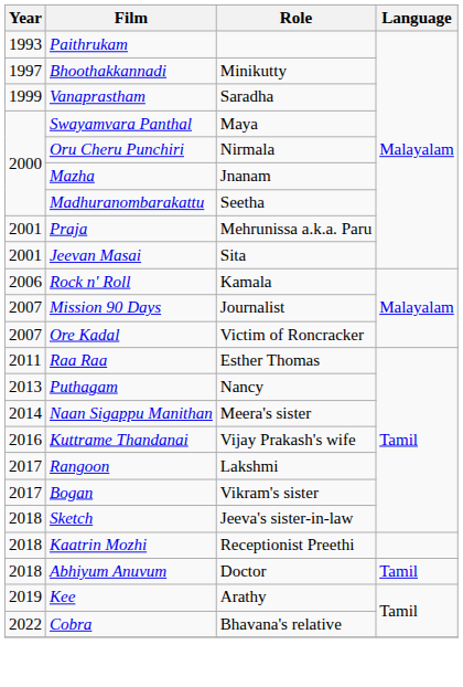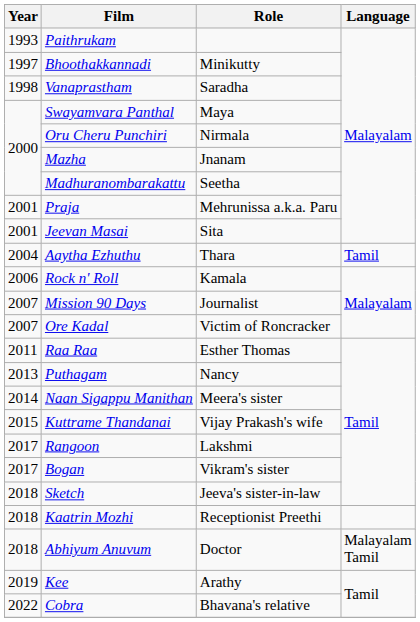Vanaprastham | Year: 1999 -> 1998
+ row: 2004 | Aaytha Ezhuthu | Thara | Tamil
Kuttrame Thandanai | Year: 2016 -> 2015
Abhiyum Anuvum | Language: Tamil -> Malayalam Tamil
